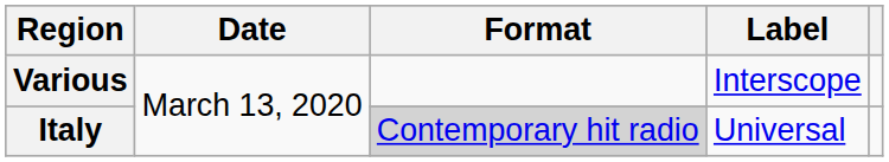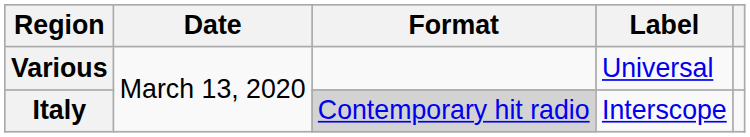Various | Label: Interscope -> Universal
Italy | Label: Universal -> Interscope
